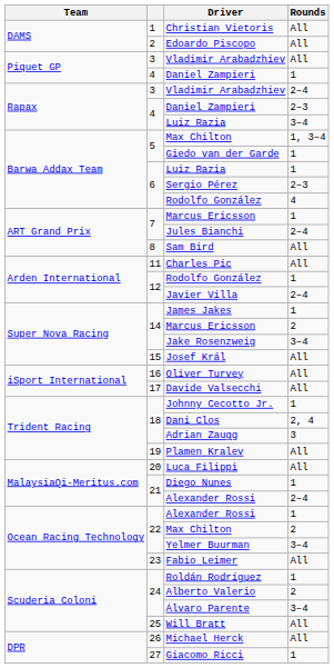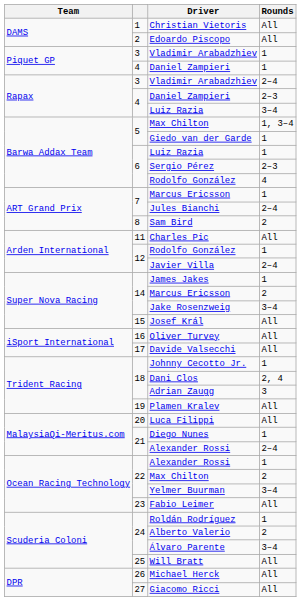Piquet GP / Vladimir Arabadzhiev | Rounds: All -> 1
Sam Bird | Rounds: All -> 2
Giacomo Ricci | Rounds: 1 -> All
